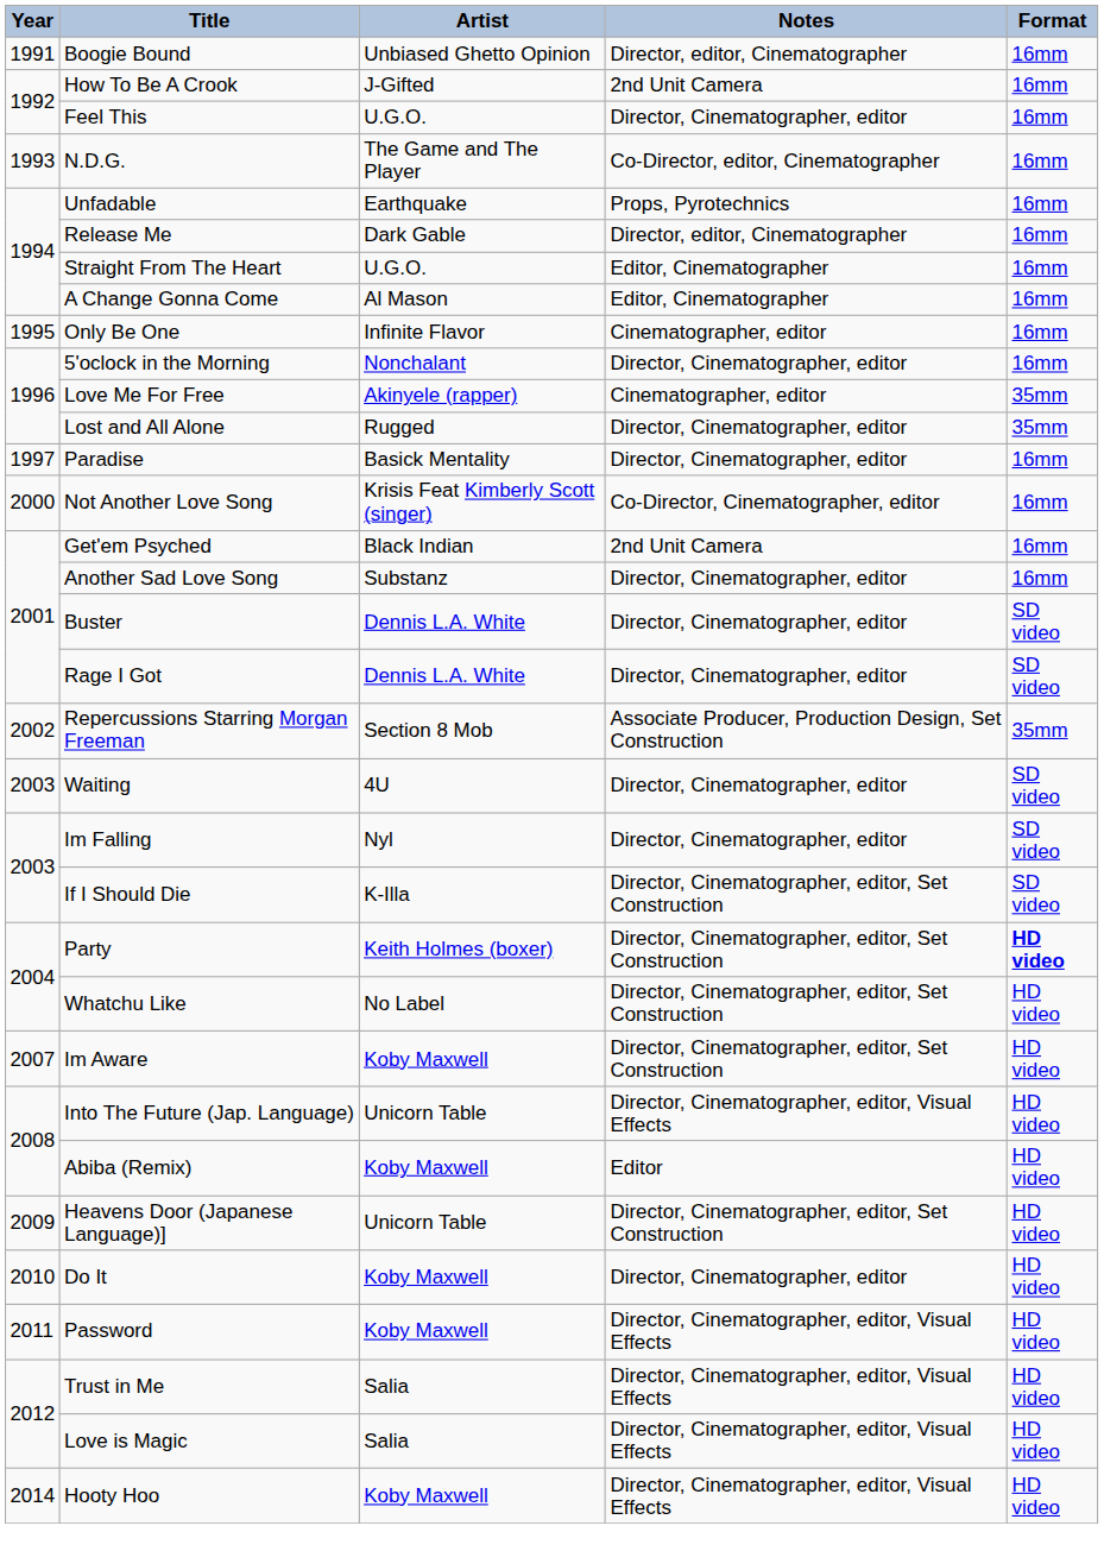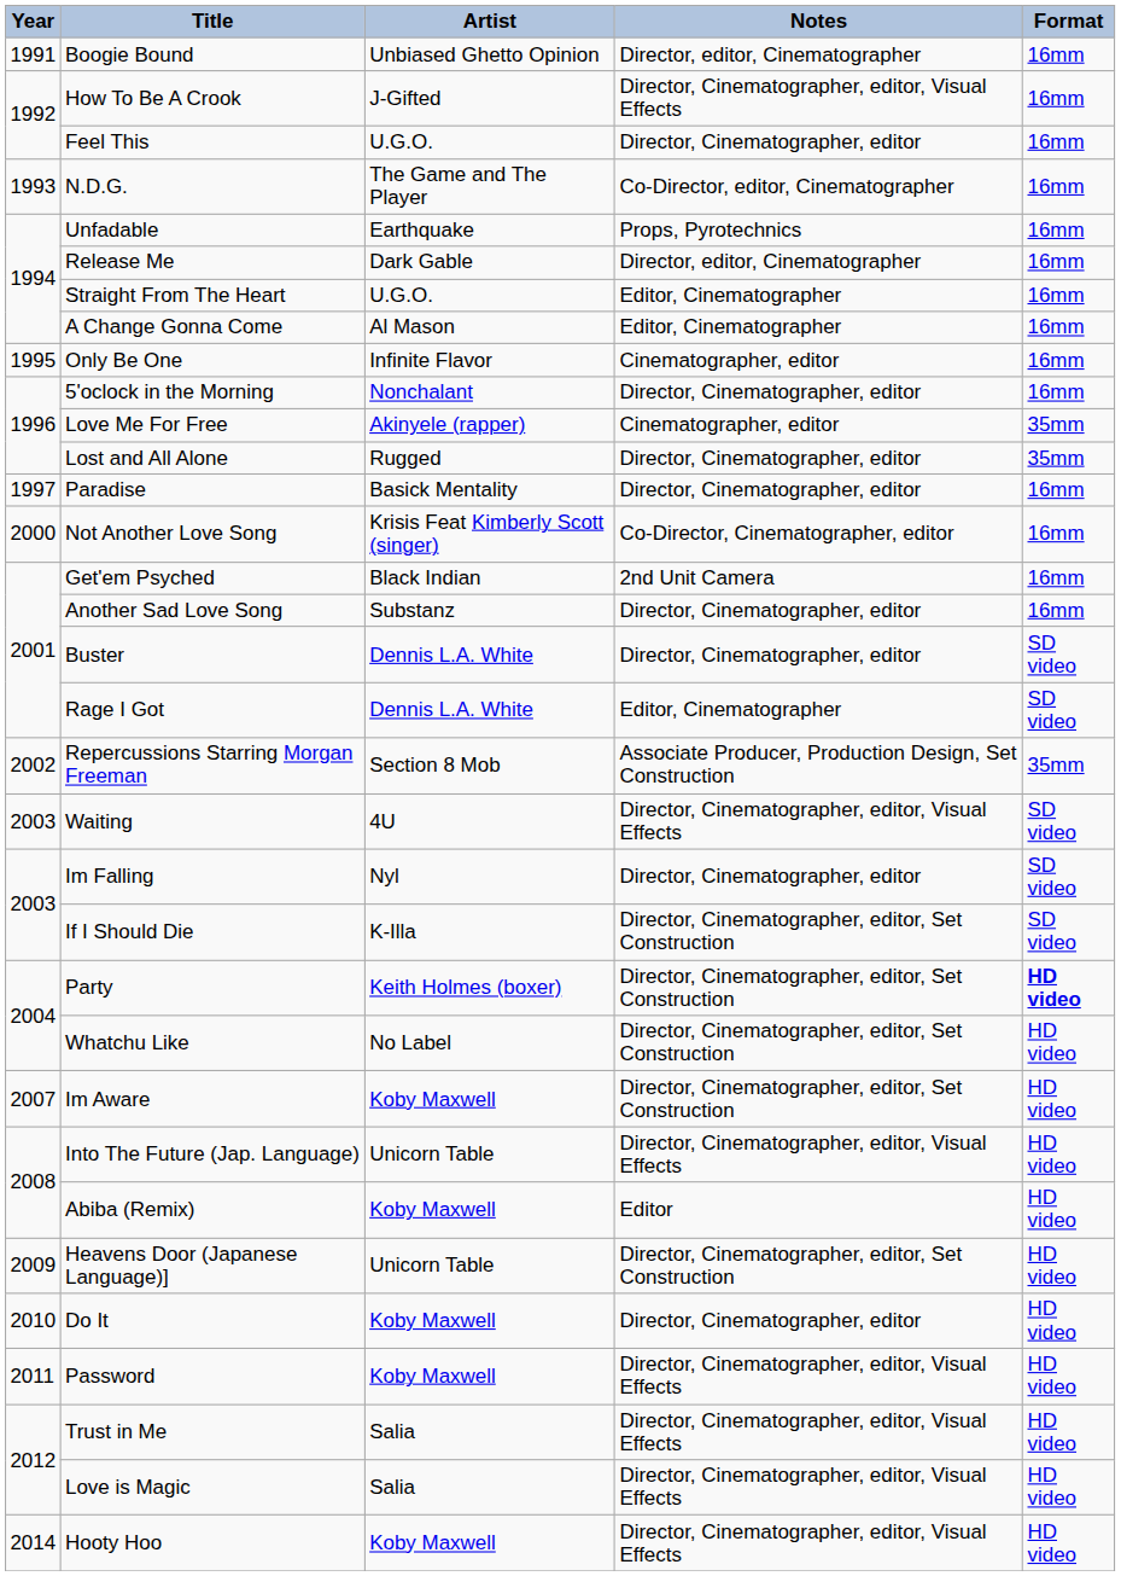How To Be A Crook | Notes: 2nd Unit Camera -> Director, Cinematographer, editor, Visual Effects
Rage I Got | Notes: Director, Cinematographer, editor -> Editor, Cinematographer
Waiting | Notes: Director, Cinematographer, editor -> Director, Cinematographer, editor, Visual Effects
